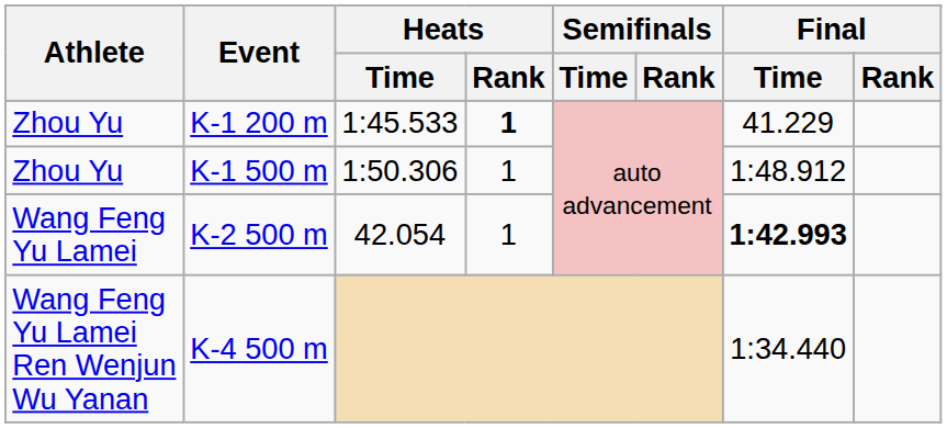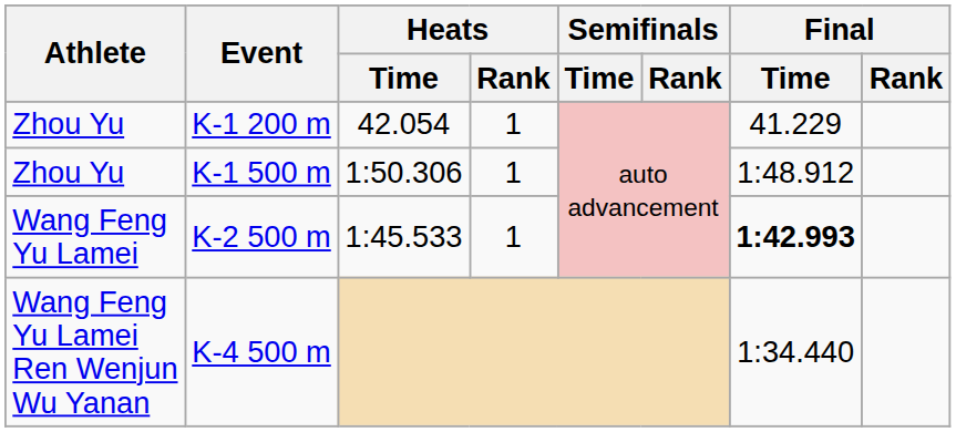K-1 200 m | Heats / Time: 1:45.533 -> 42.054
K-1 200 m | Heats / Rank: bold -> normal
K-2 500 m | Heats / Time: 42.054 -> 1:45.533
